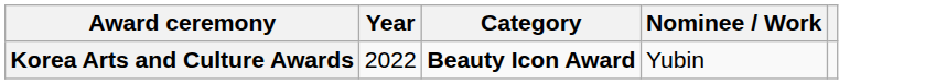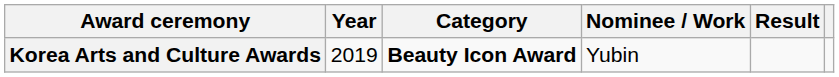+ column: Result
Korea Arts and Culture Awards | Year: 2022 -> 2019
